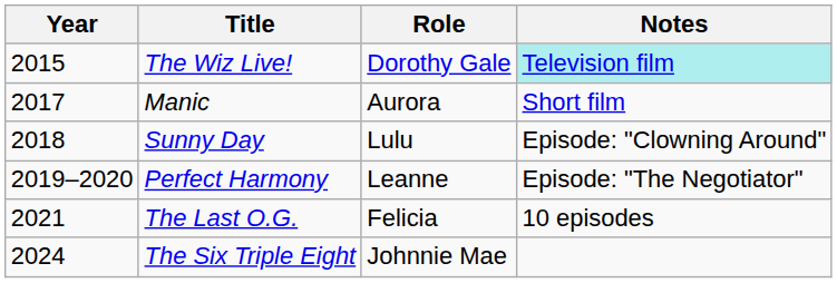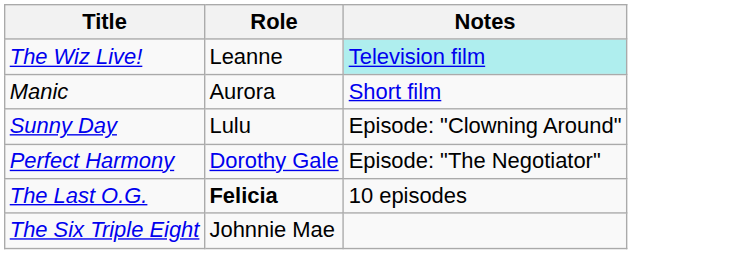- column: Year | 2015 | 2017 | 2018 | 2019–2020 | 2021 | 2024
The Wiz Live! | Role: Dorothy Gale -> Leanne
Perfect Harmony | Role: Leanne -> Dorothy Gale
The Last O.G. | Role: normal -> bold
